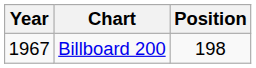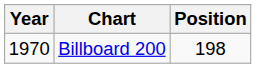Billboard 200 | Year: 1967 -> 1970
